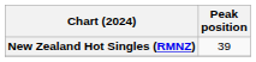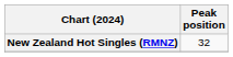New Zealand Hot Singles (RMNZ) | Peak position: 39 -> 32
